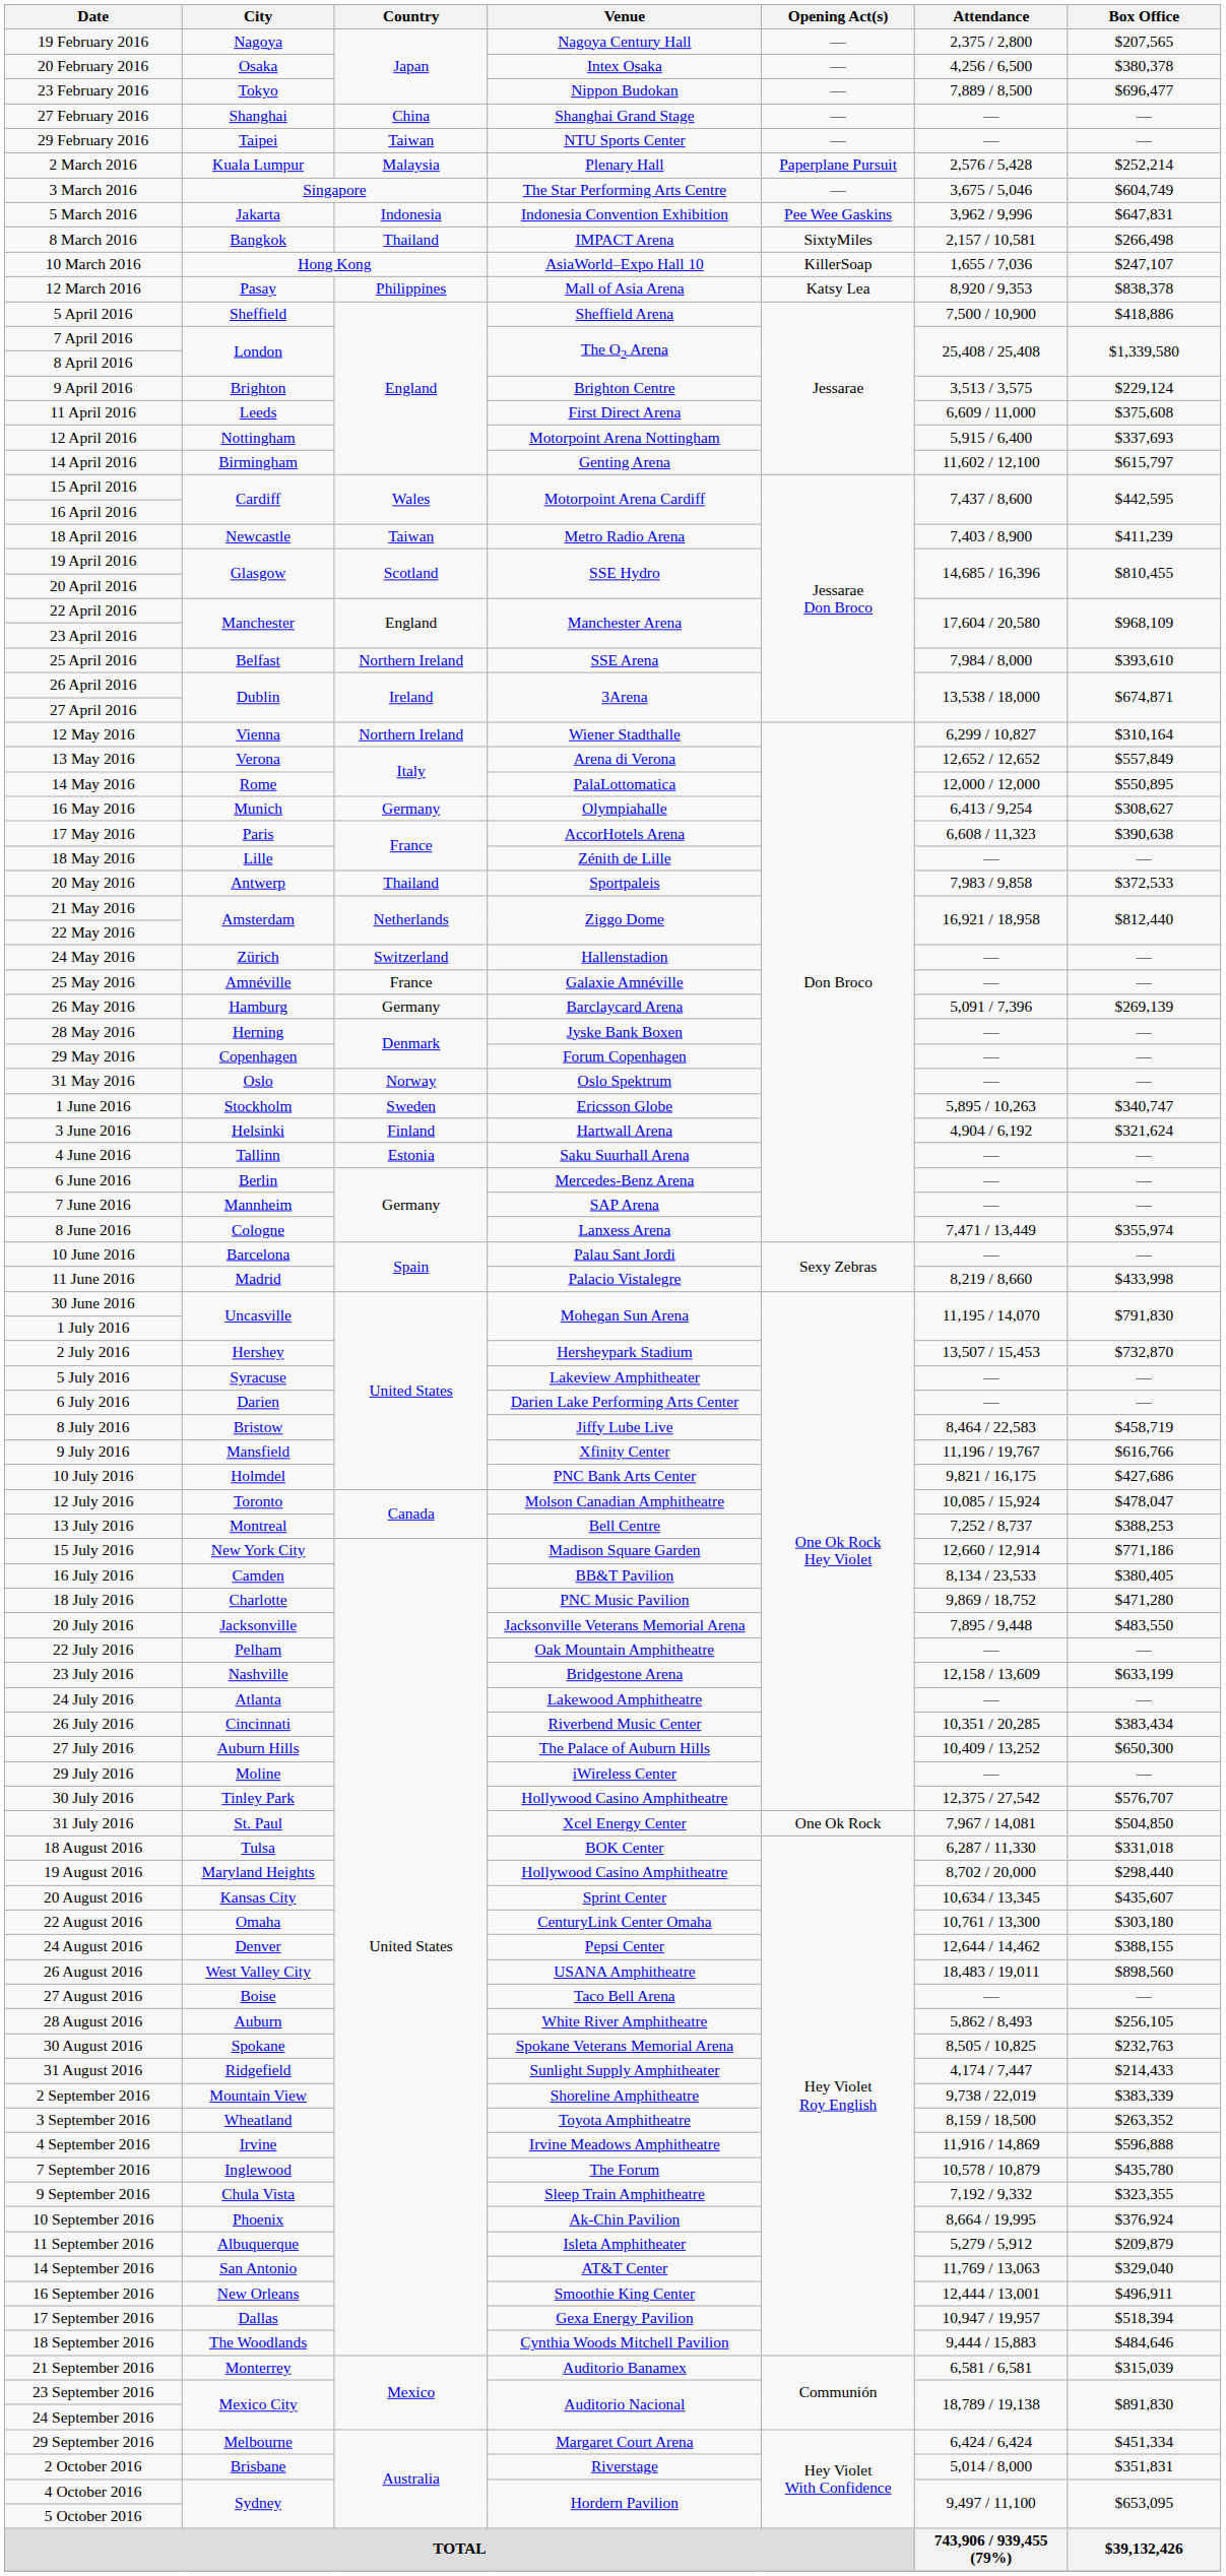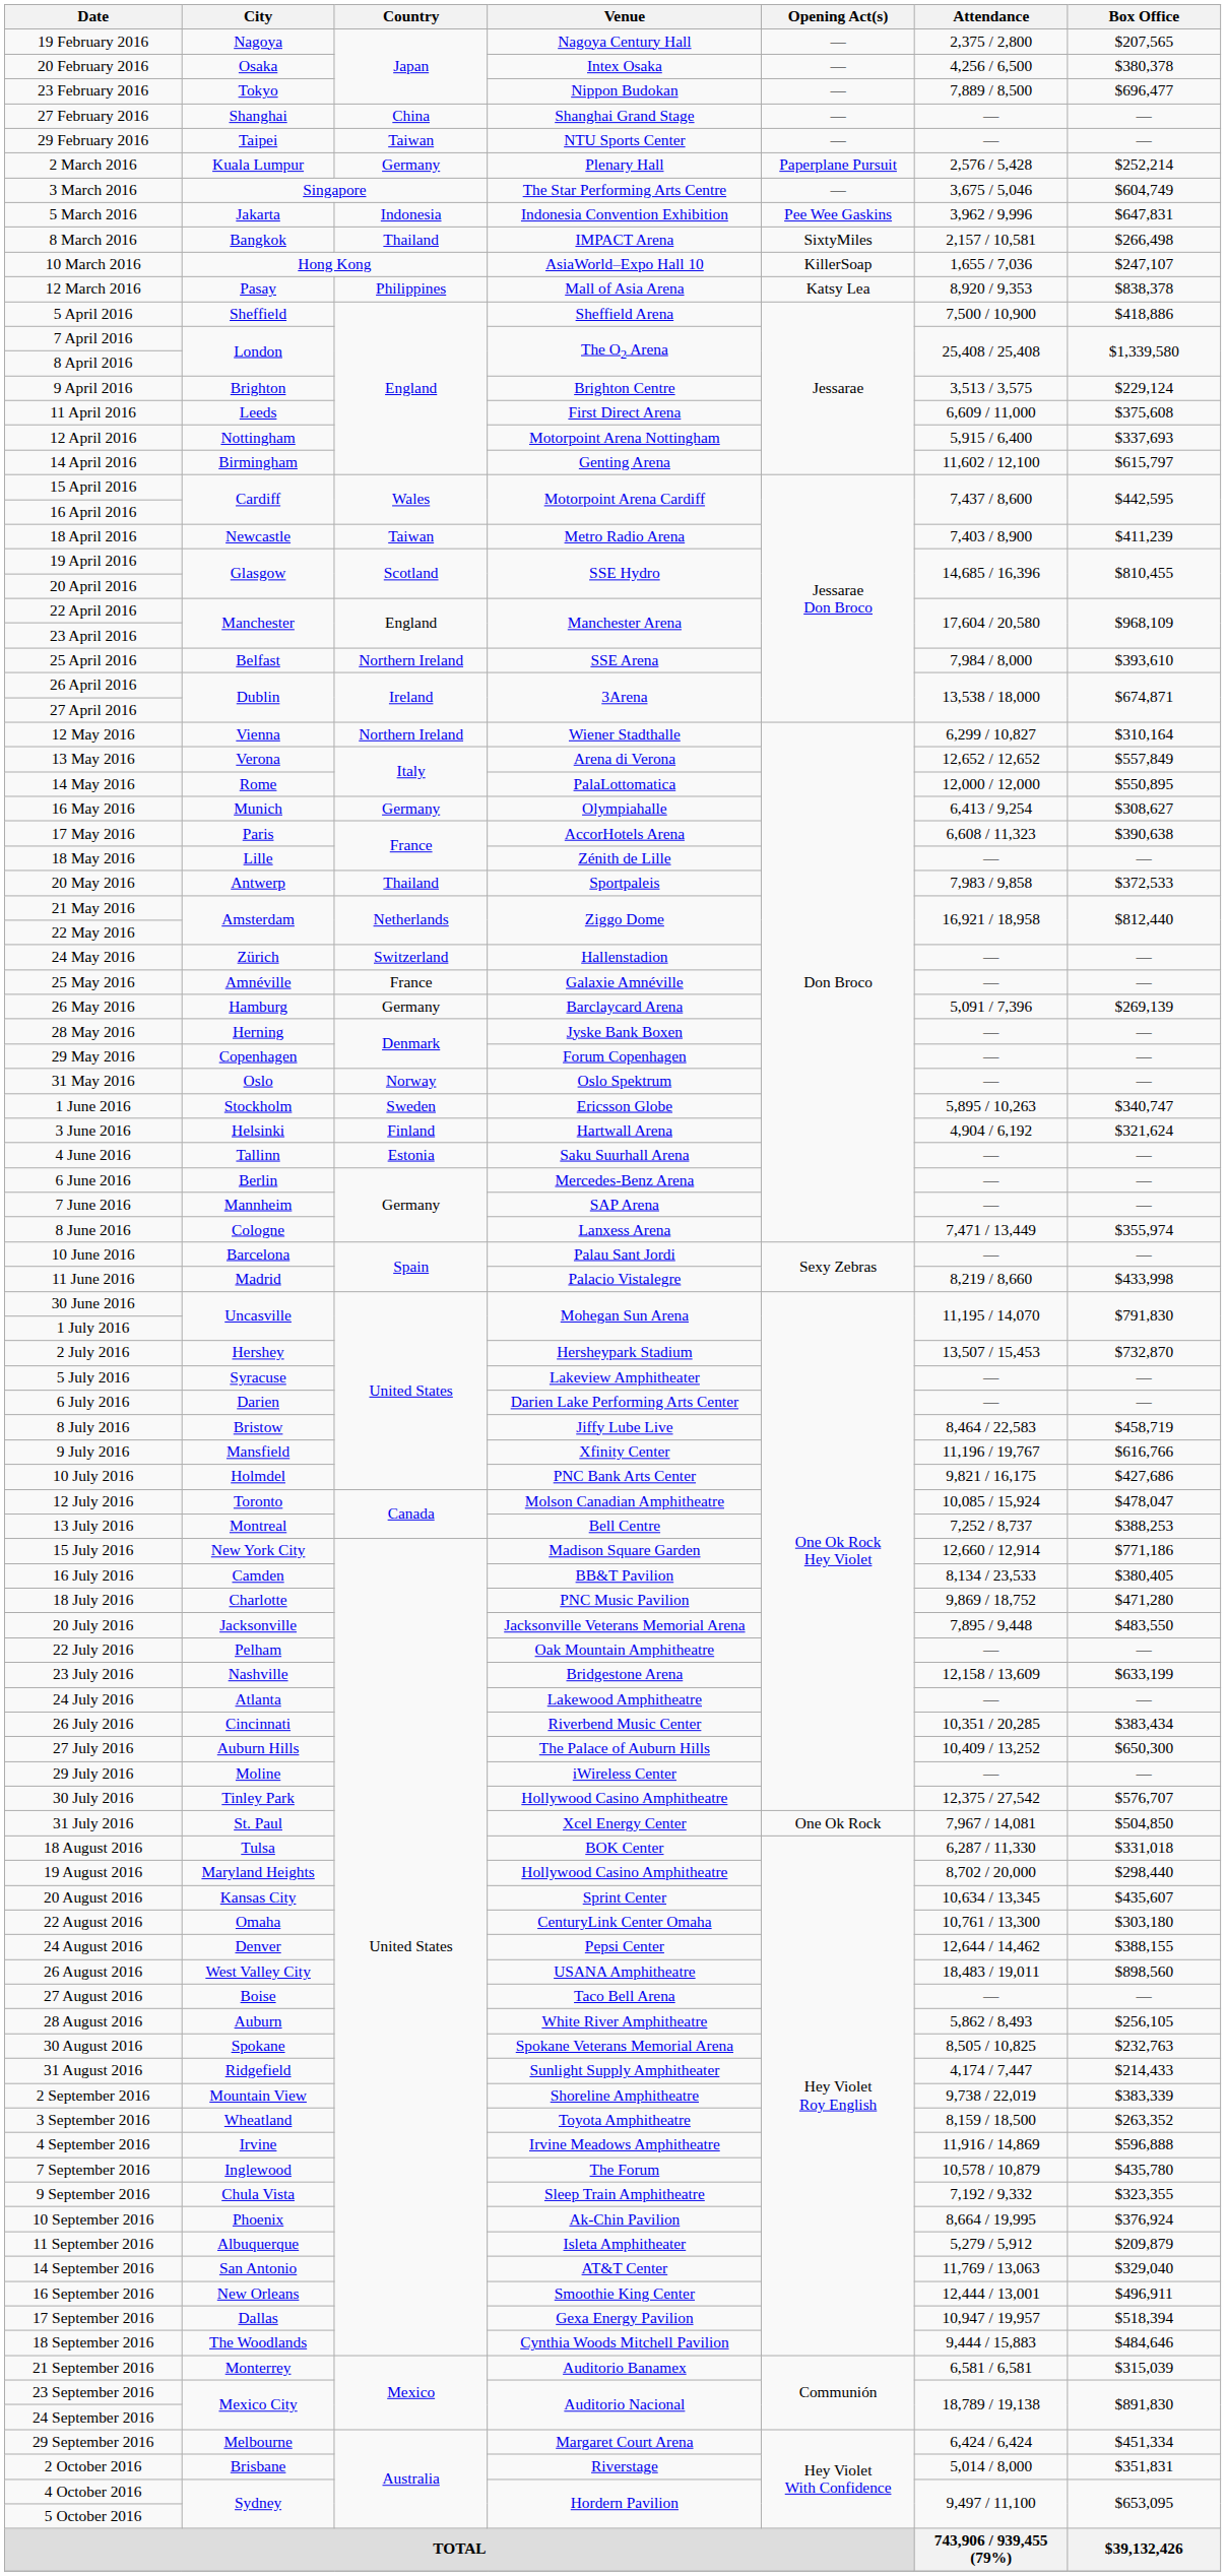2 March 2016 | Country: Malaysia -> Germany
